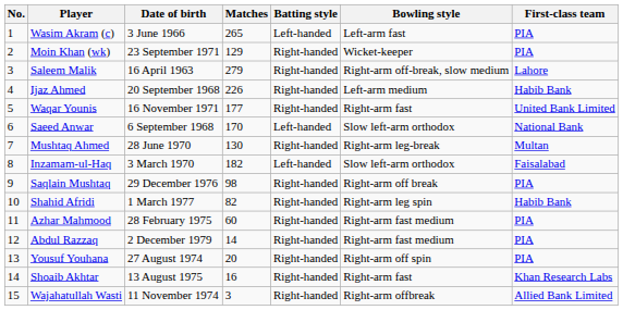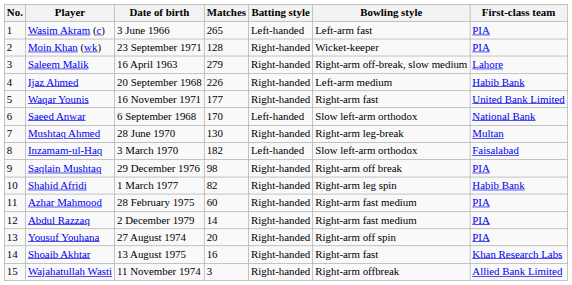Moin Khan (wk) | Matches: 129 -> 128
